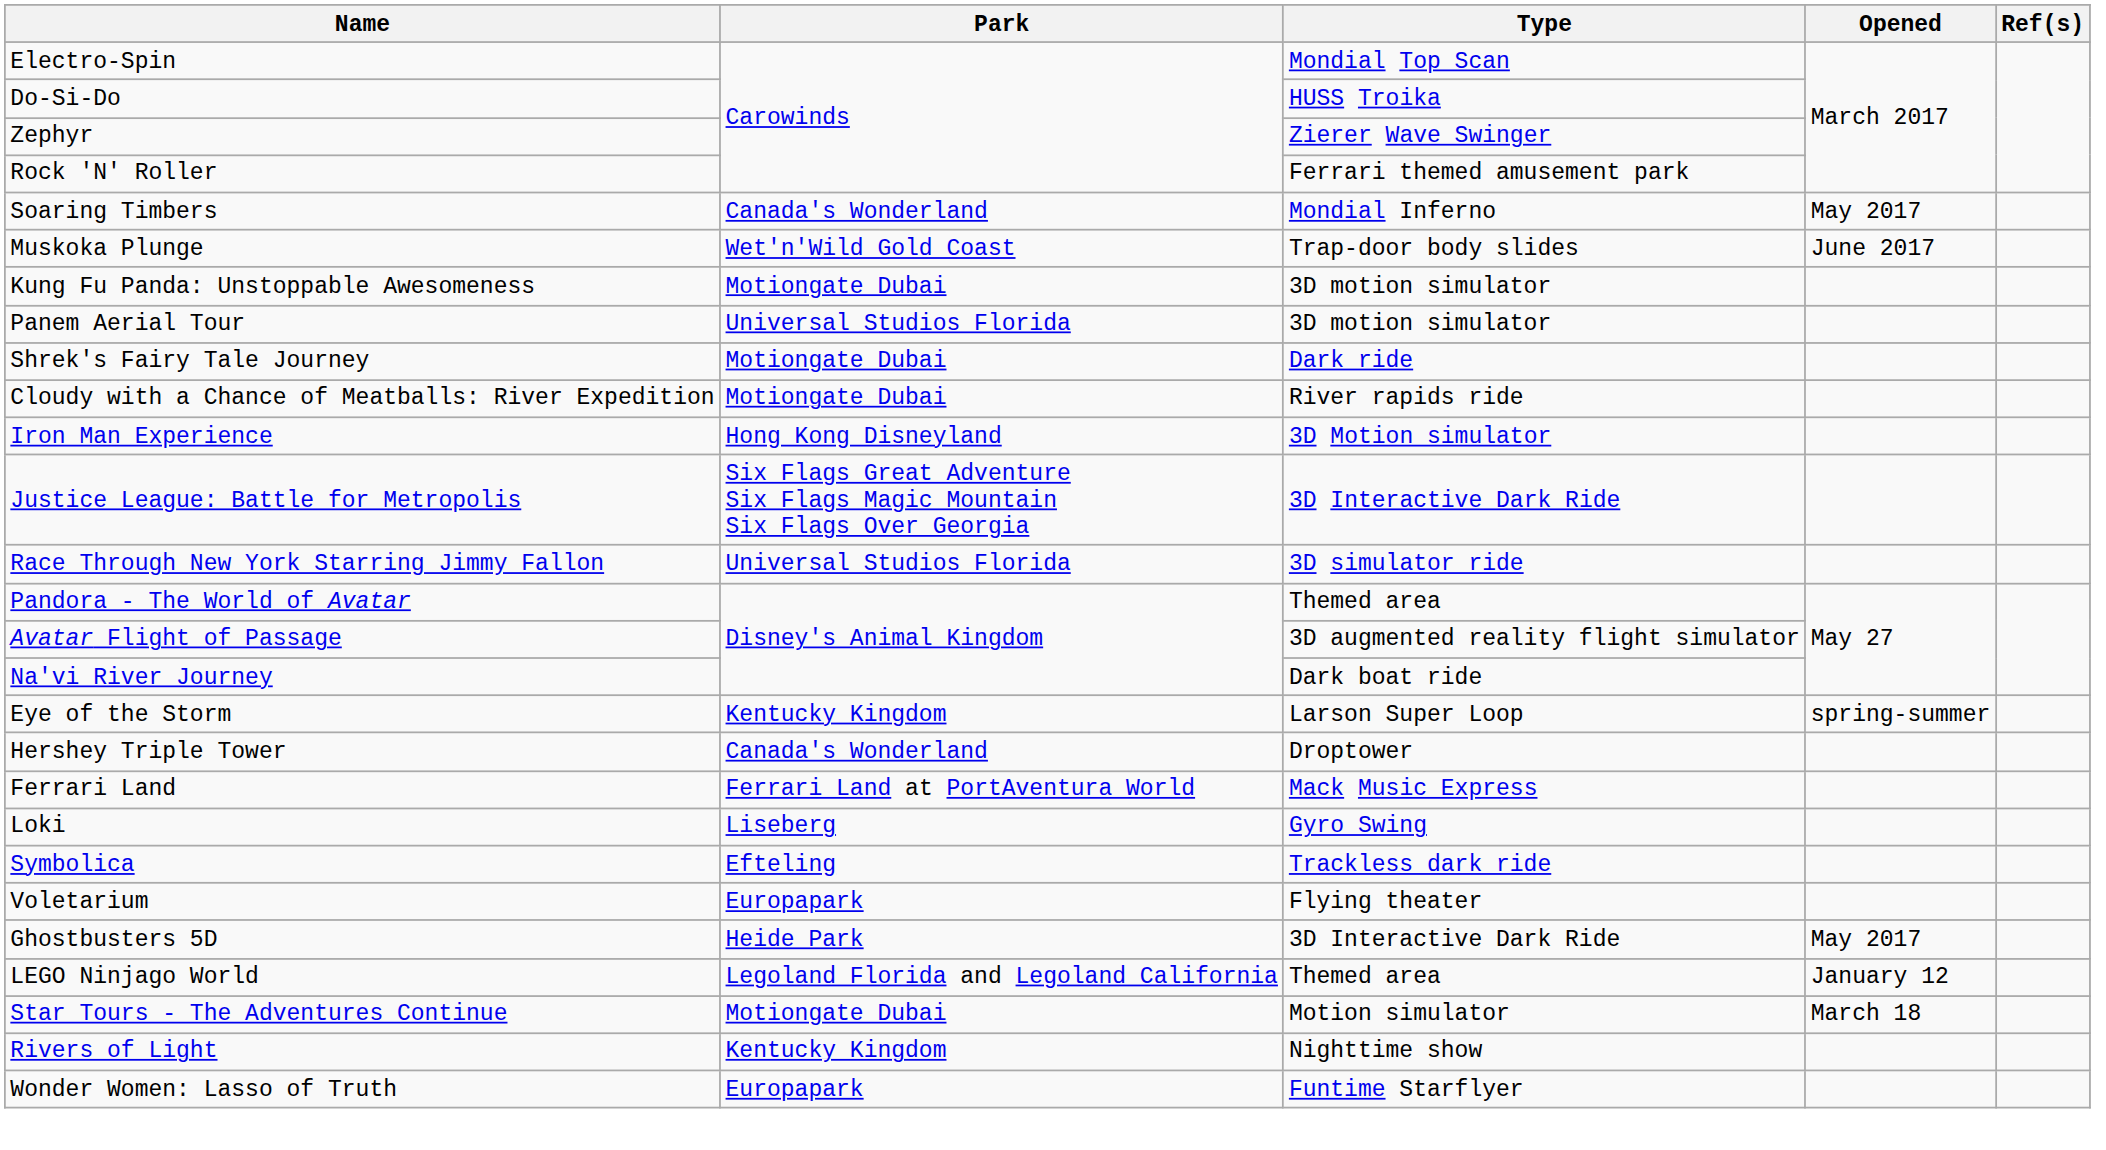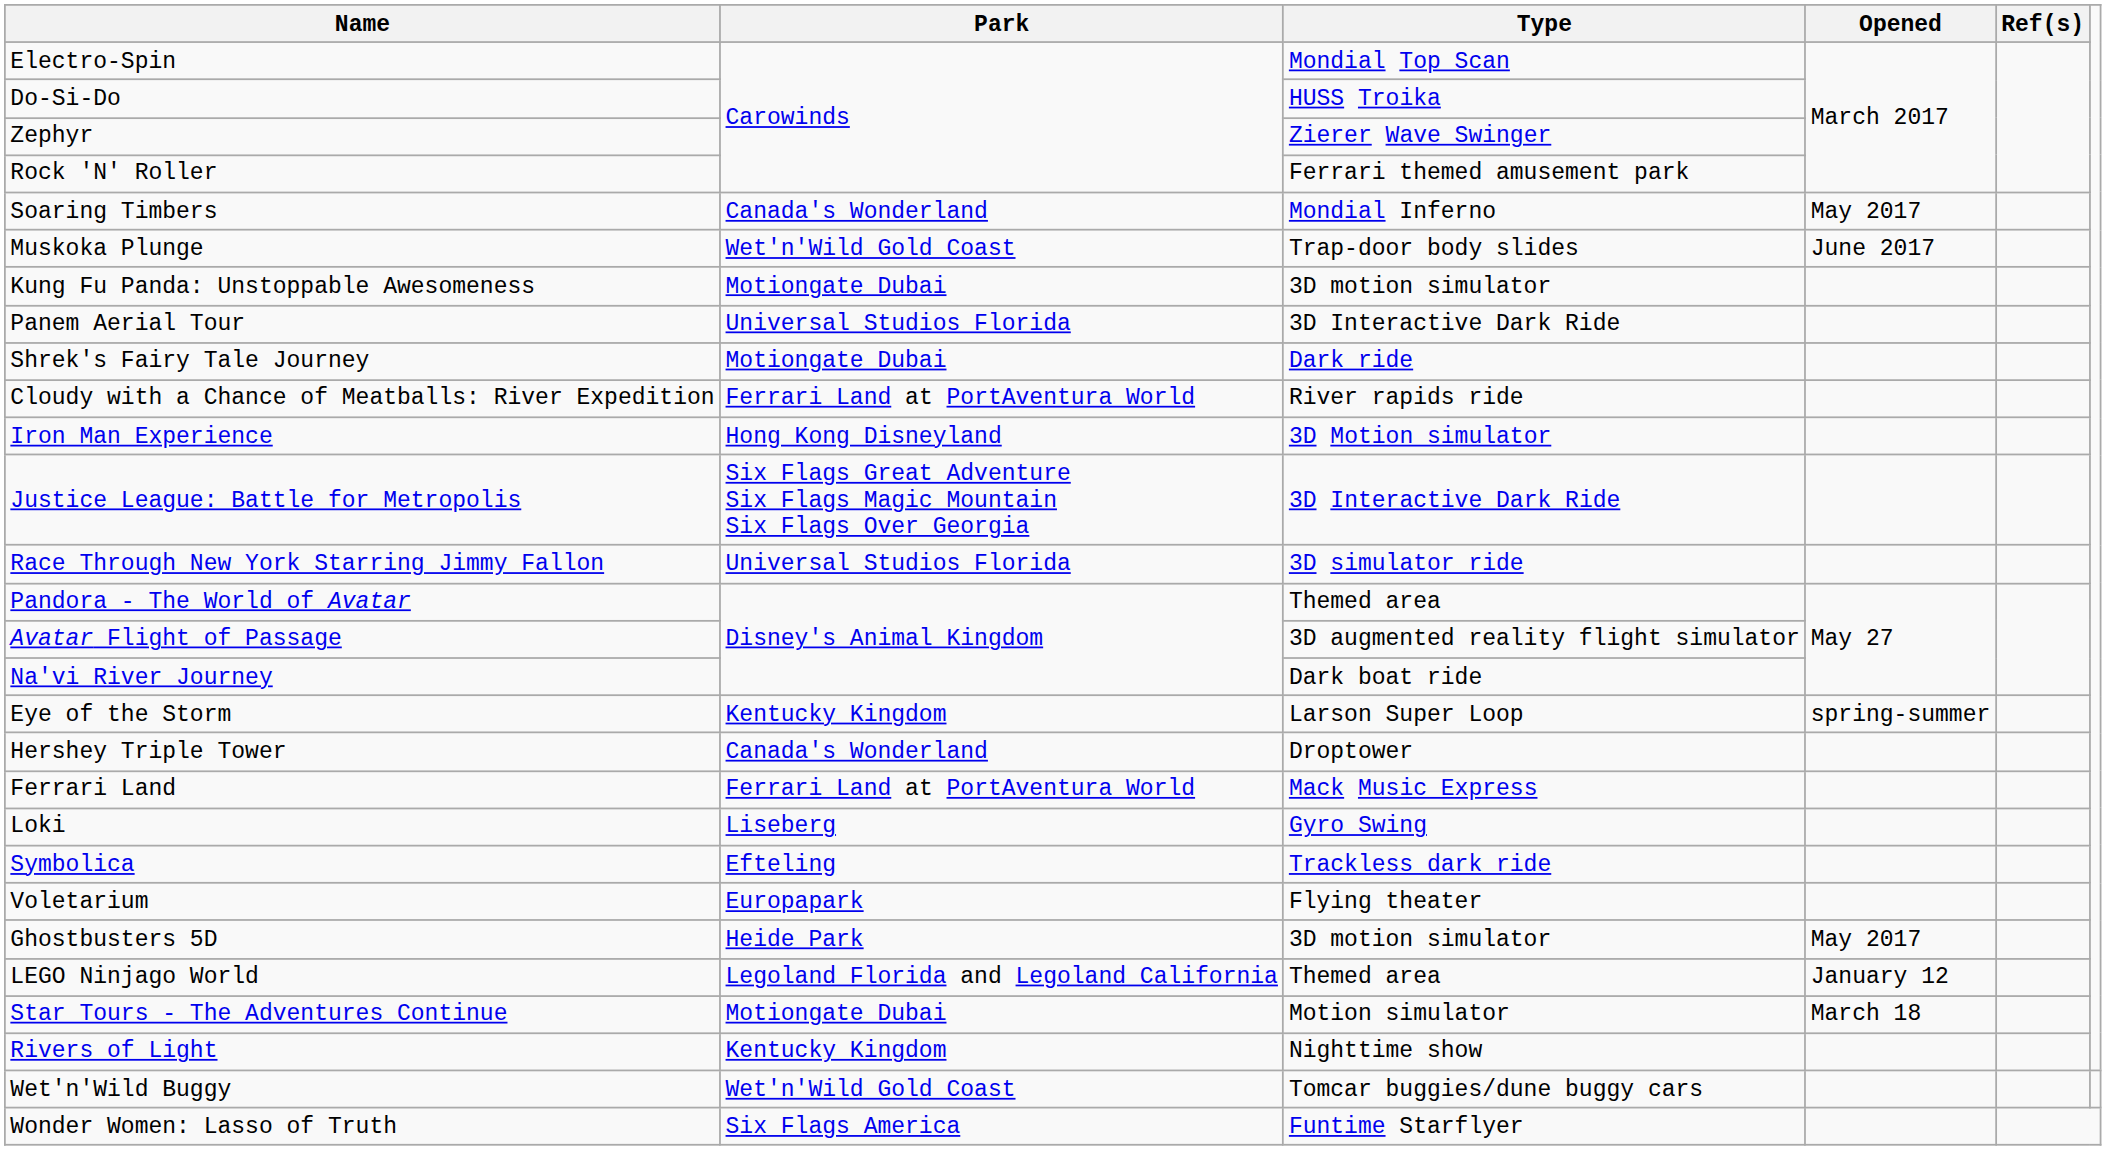Panem Aerial Tour | Type: 3D motion simulator -> 3D Interactive Dark Ride
Cloudy with a Chance of Meatballs: River Expedition | Park: Motiongate Dubai -> Ferrari Land at PortAventura World
Ghostbusters 5D | Type: 3D Interactive Dark Ride -> 3D motion simulator
+ row: Wet'n'Wild Buggy | Wet'n'Wild Gold Coast | Tomcar buggies/dune buggy cars
Wonder Women: Lasso of Truth | Park: Europapark -> Six Flags America
